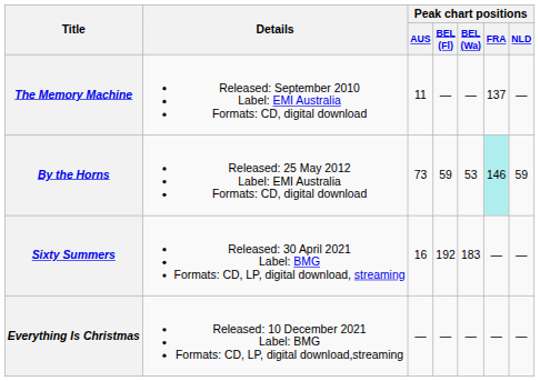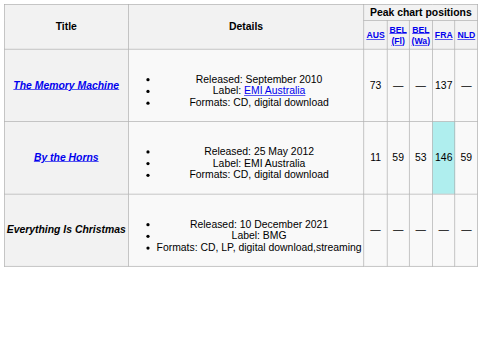The Memory Machine | Peak chart positions / AUS: 11 -> 73
By the Horns | Peak chart positions / AUS: 73 -> 11
- row: Sixty Summers | Released: 30 April 2021 Label: BMG Formats: CD, LP, digital download, streaming | 16 | 192 | 183 | — | —
